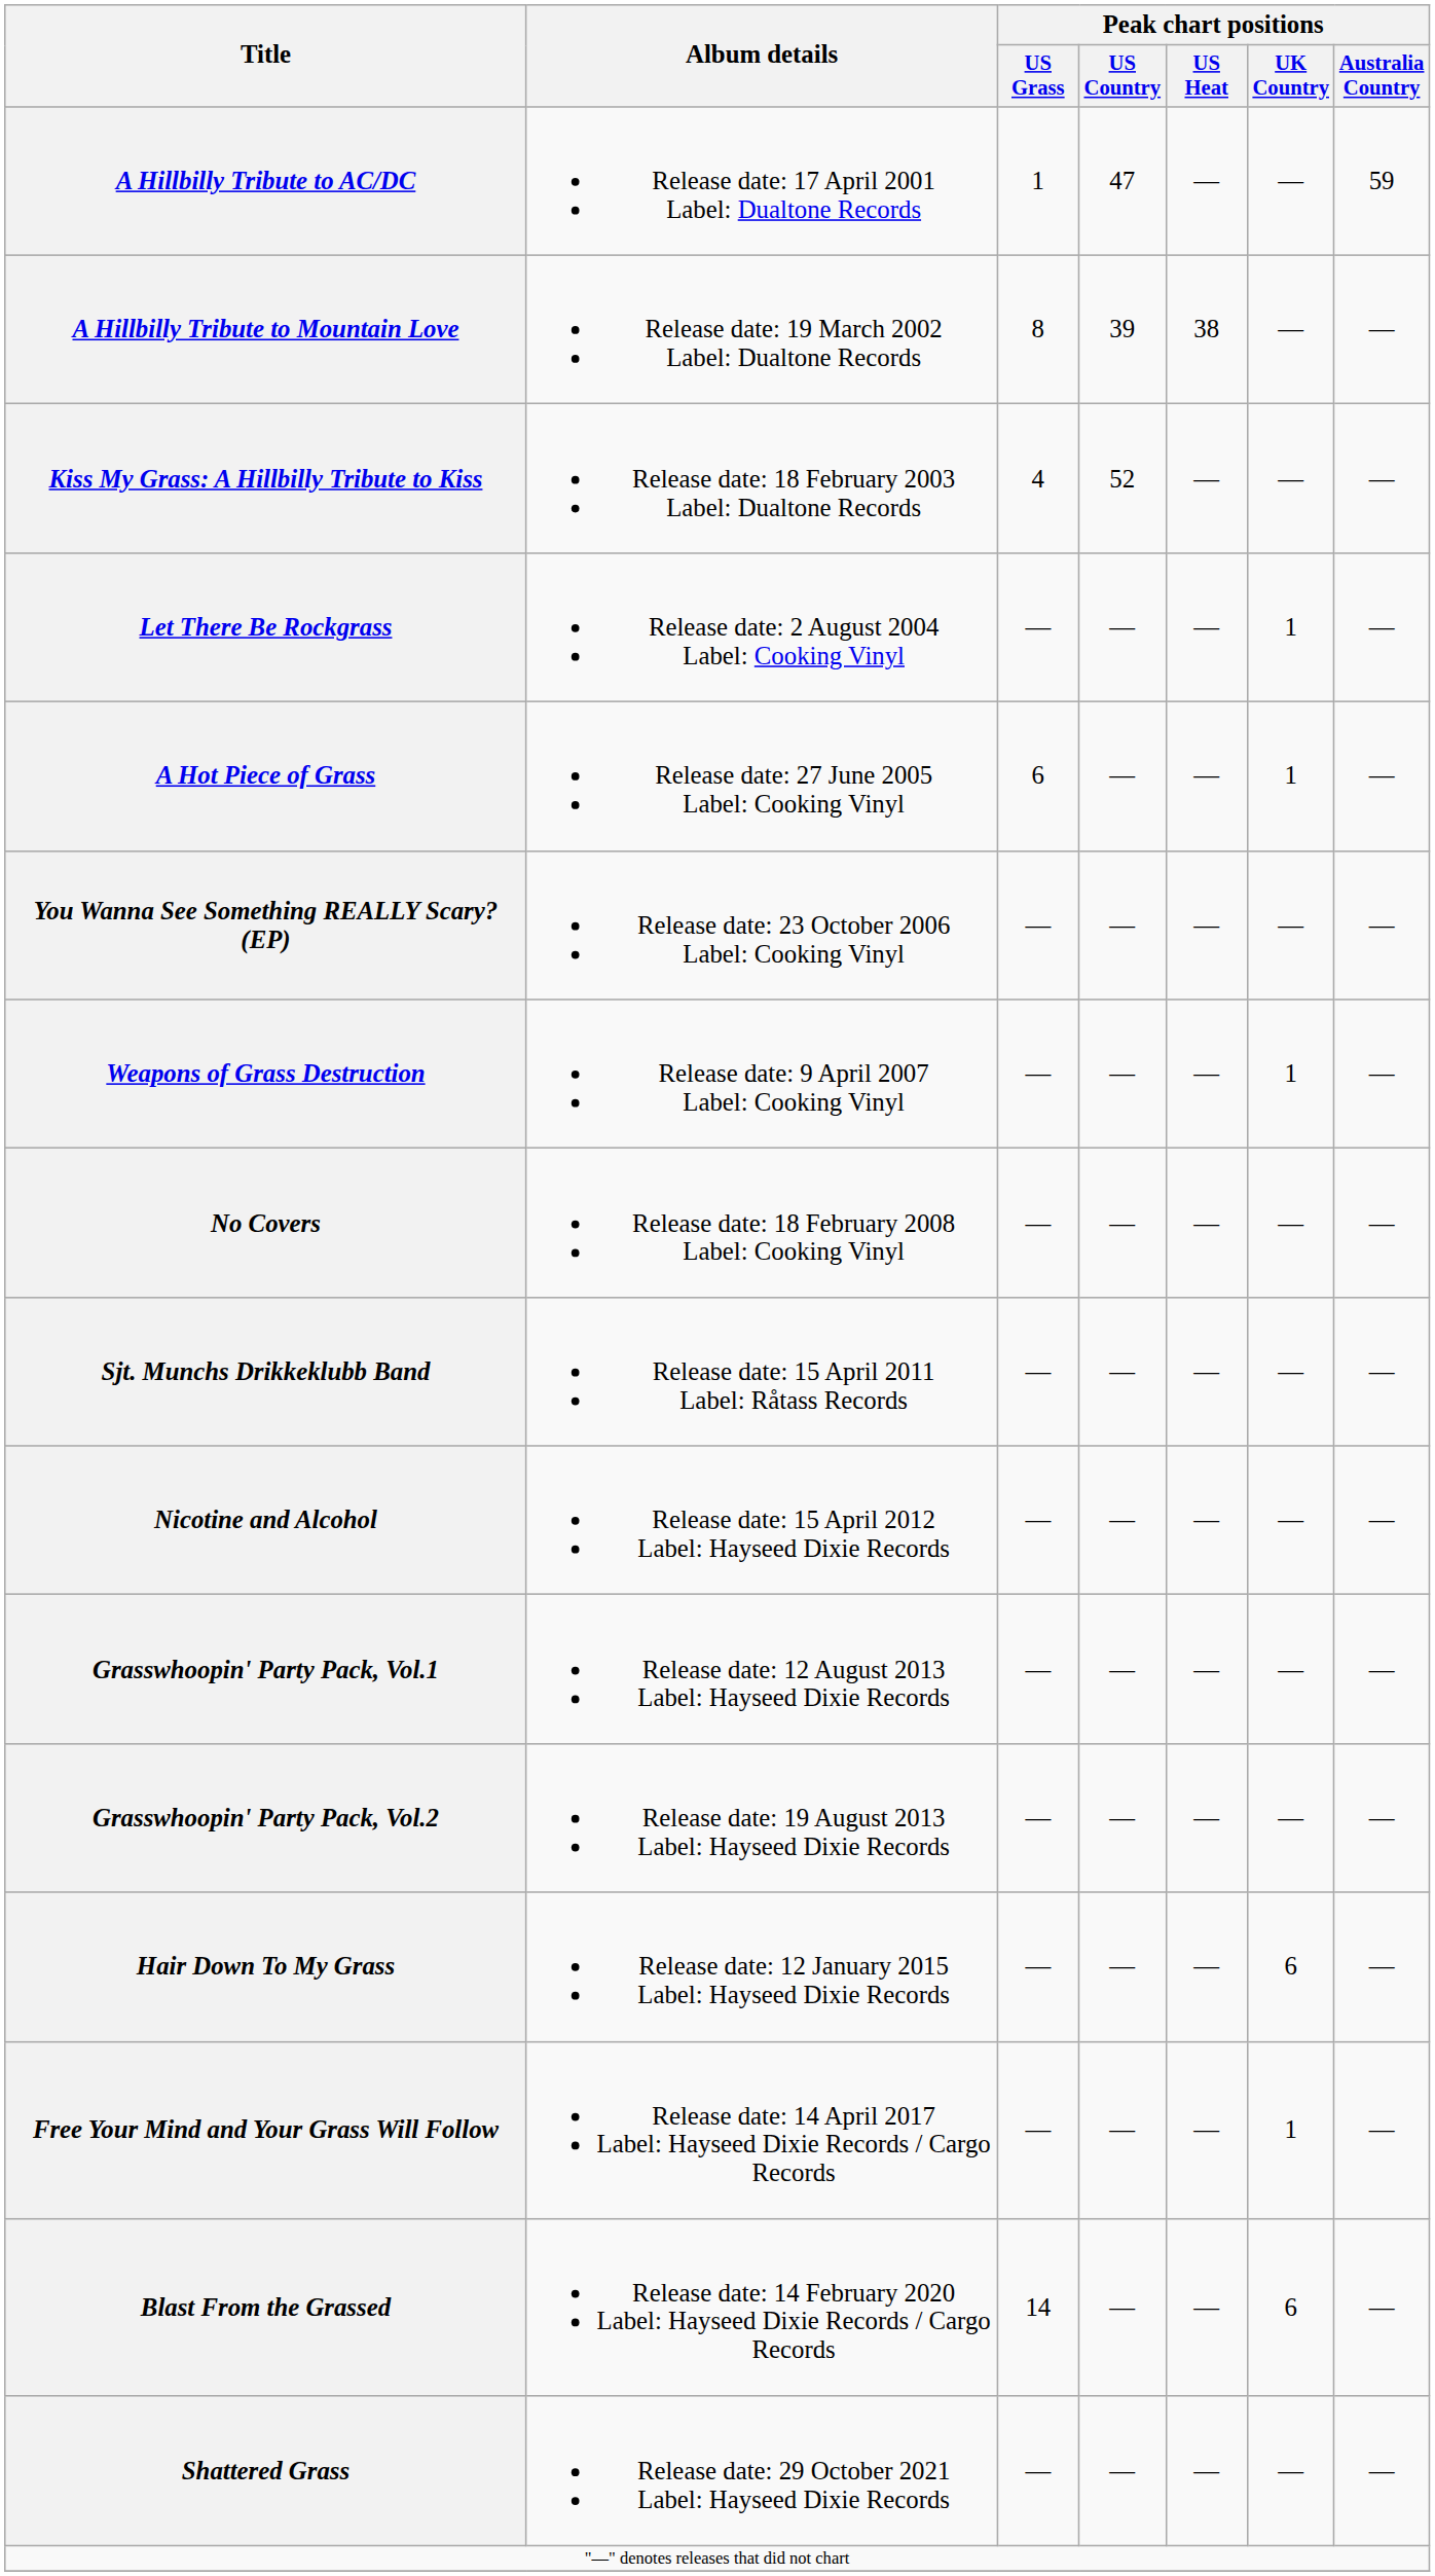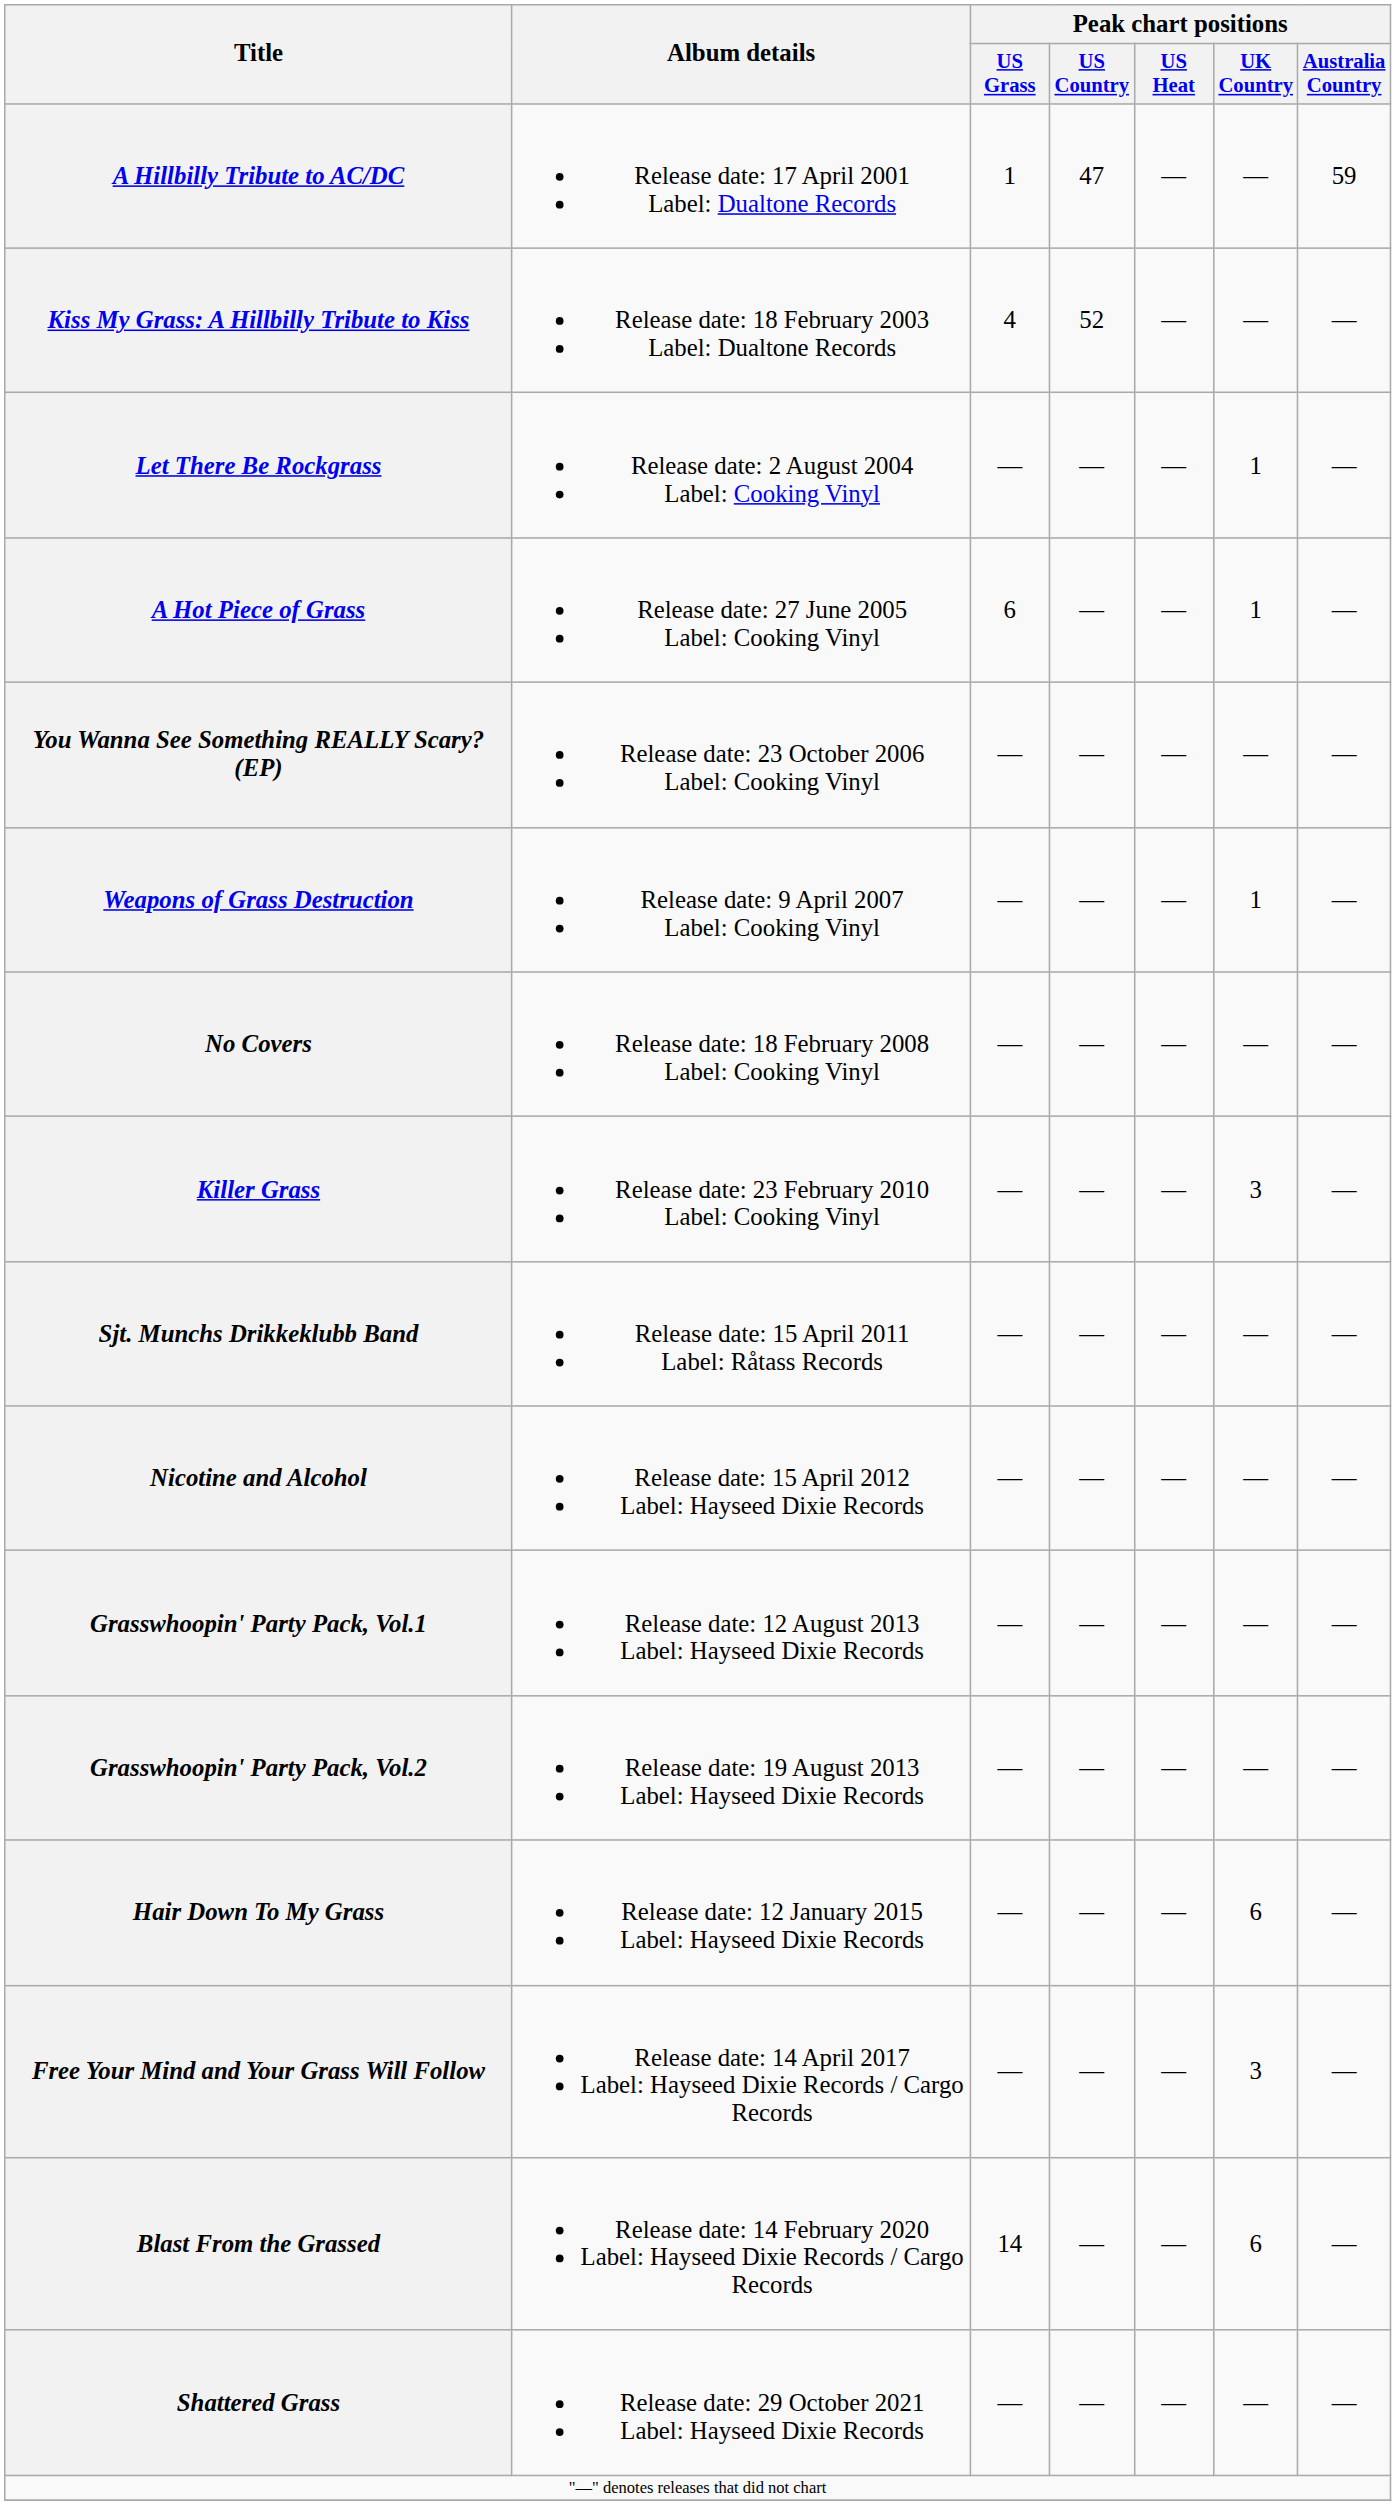- row: A Hillbilly Tribute to Mountain Love | Release date: 19 March 2002 Label: Dualtone Records | 8 | 39 | 38 | — | —
+ row: Killer Grass | Release date: 23 February 2010 Label: Cooking Vinyl | — | — | — | 3 | —
Free Your Mind and Your Grass Will Follow | Peak chart positions / UK Country: 1 -> 3
